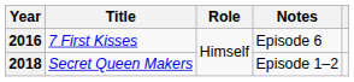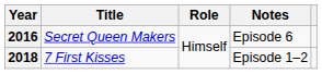2016 | Title: 7 First Kisses -> Secret Queen Makers
2018 | Title: Secret Queen Makers -> 7 First Kisses
